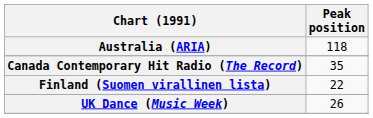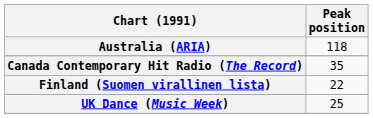UK Dance (Music Week) | Peak position: 26 -> 25
